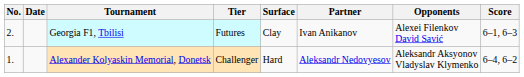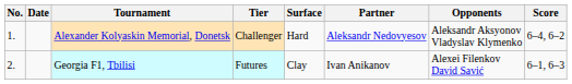rows swapped: Alexander Kolyaskin Memorial, Donetsk <-> Georgia F1, Tbilisi
